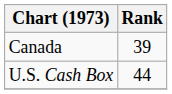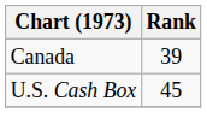U.S. Cash Box | Rank: 44 -> 45
